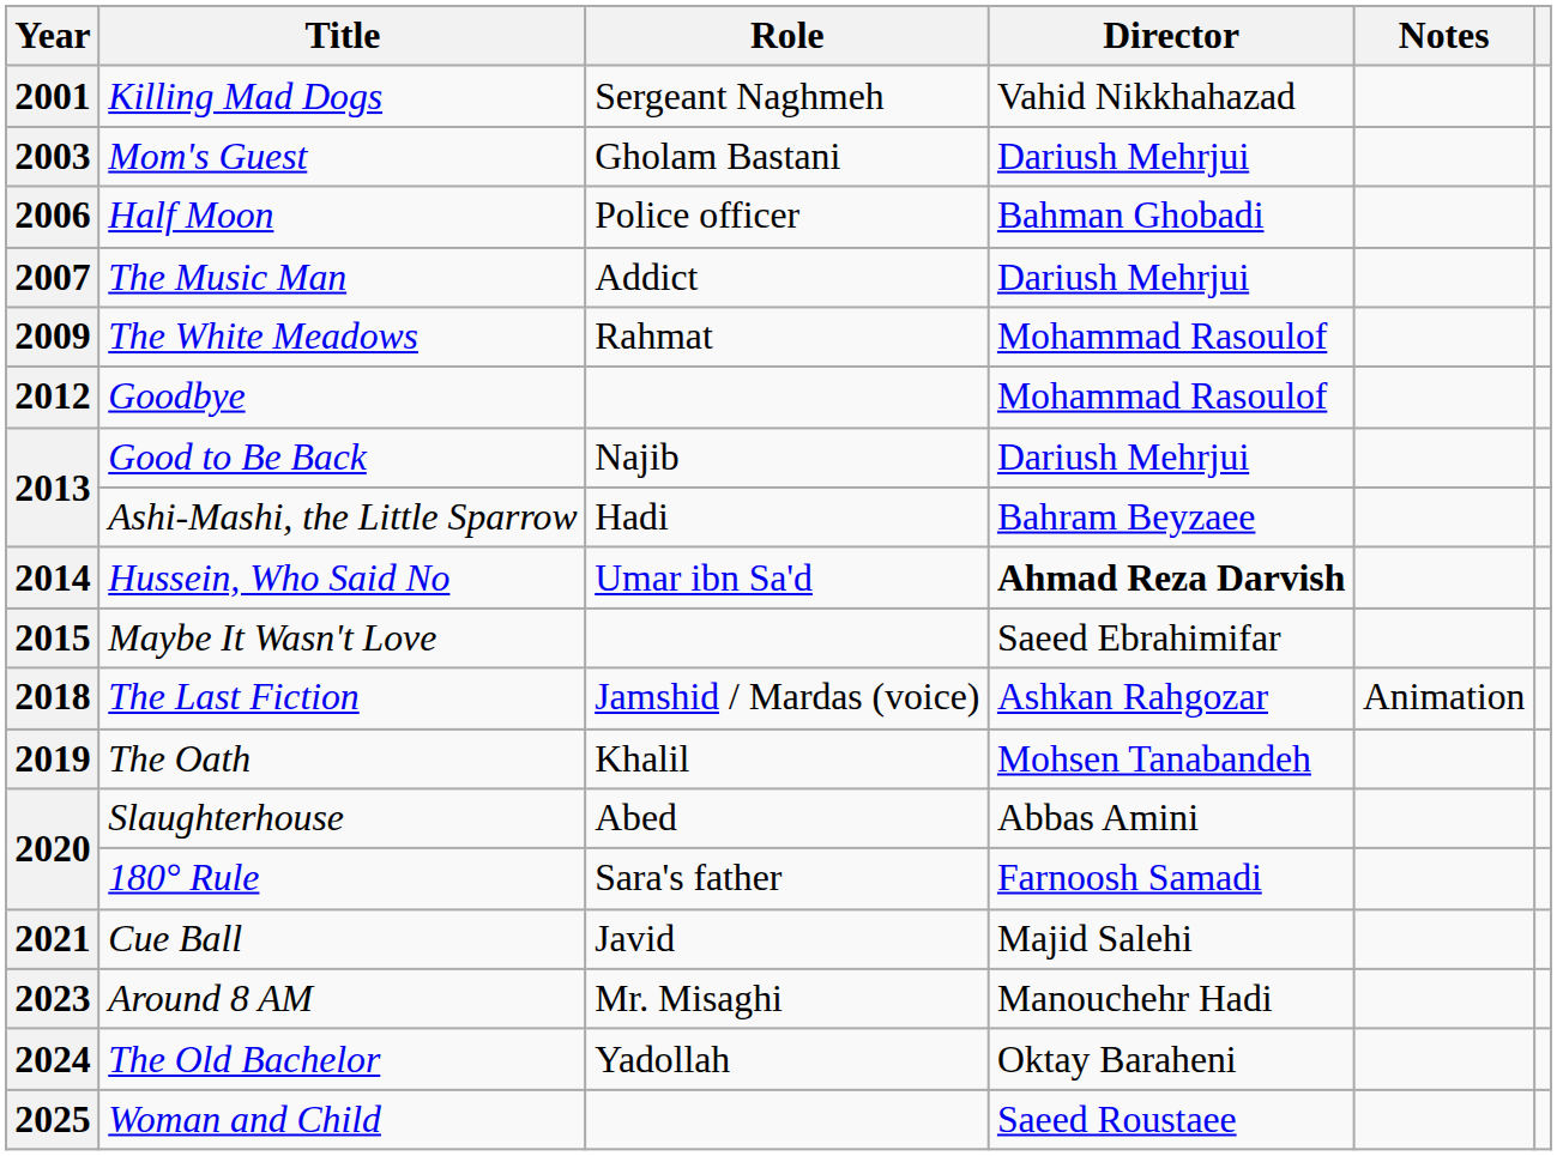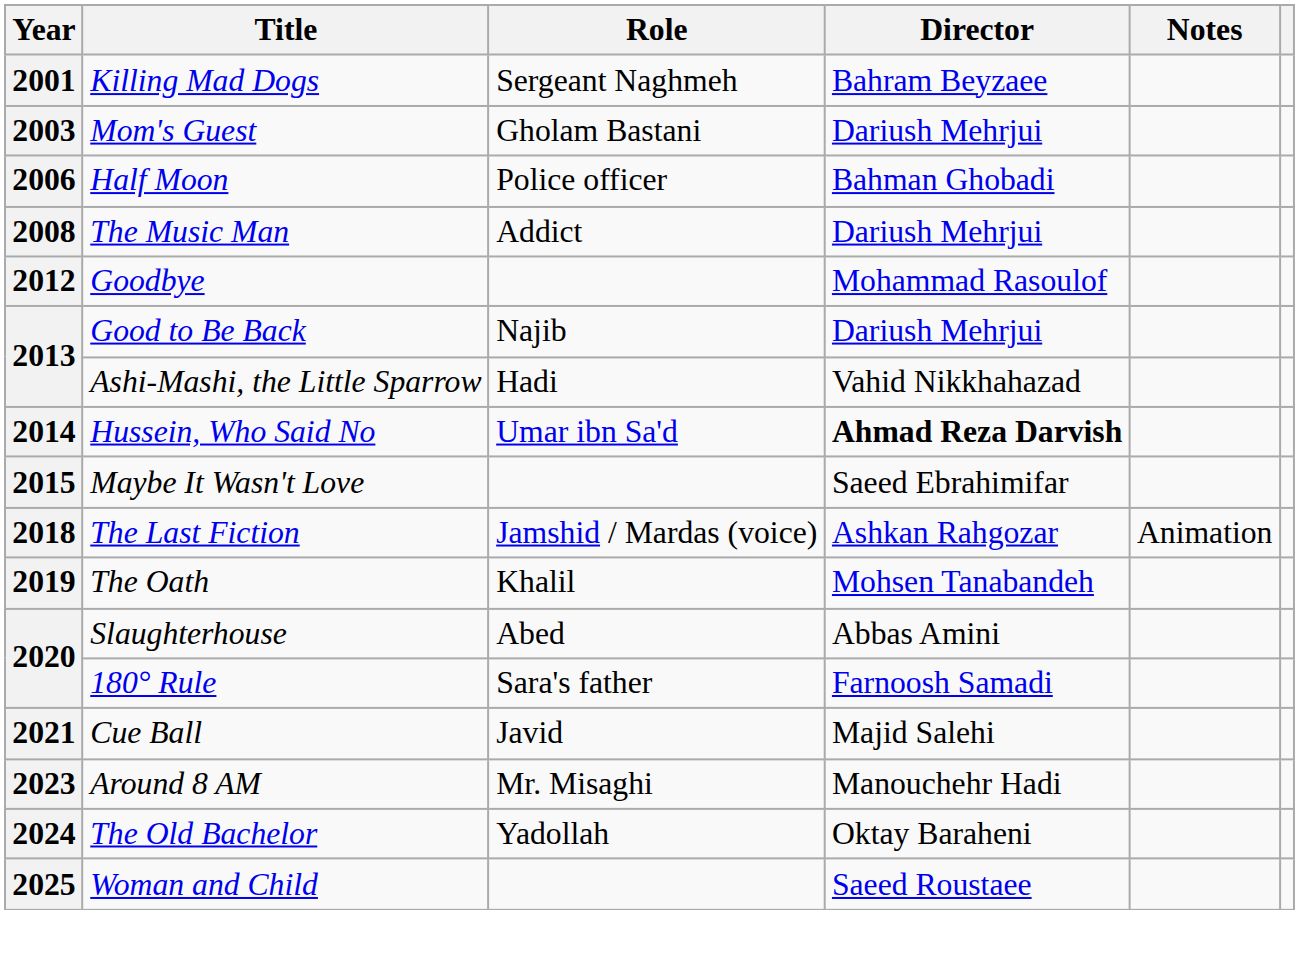Killing Mad Dogs | Director: Vahid Nikkhahazad -> Bahram Beyzaee
The Music Man | Year: 2007 -> 2008
- row: 2009 | The White Meadows | Rahmat | Mohammad Rasoulof
Ashi-Mashi, the Little Sparrow | Director: Bahram Beyzaee -> Vahid Nikkhahazad
